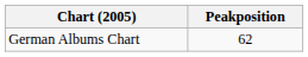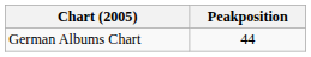German Albums Chart | Peakposition: 62 -> 44
